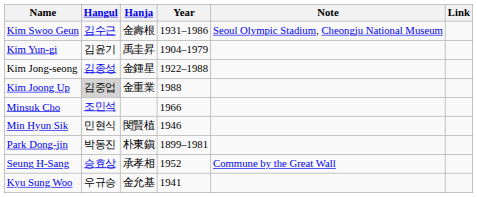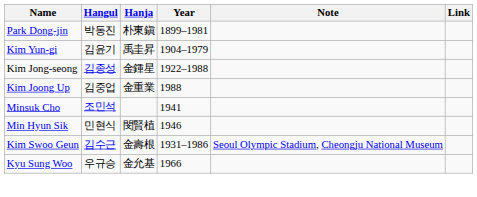rows swapped: Kim Swoo Geun <-> Park Dong-jin
Kim Joong Up | Hangul: lightgrey background -> no background
Minsuk Cho | Year: 1966 -> 1941
- row: Seung H-Sang | 승효상 | 承孝相 | 1952 | Commune by the Great Wall
Kyu Sung Woo | Year: 1941 -> 1966
